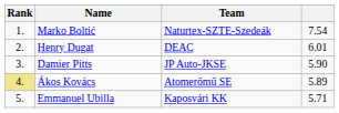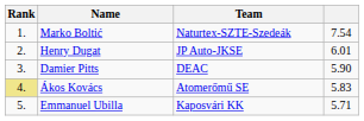Henry Dugat | Team: DEAC -> JP Auto-JKSE
Damier Pitts | Team: JP Auto-JKSE -> DEAC
Ákos Kovács | column 4: 5.89 -> 5.83
